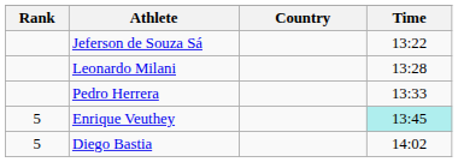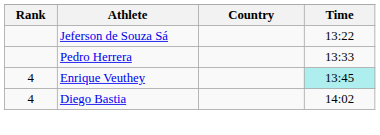- row: Leonardo Milani | 13:28
Enrique Veuthey | Rank: 5 -> 4
Diego Bastia | Rank: 5 -> 4
